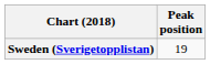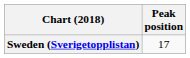Sweden (Sverigetopplistan) | Peak position: 19 -> 17
